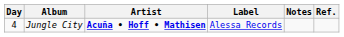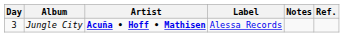Jungle City | Day: 4 -> 3
